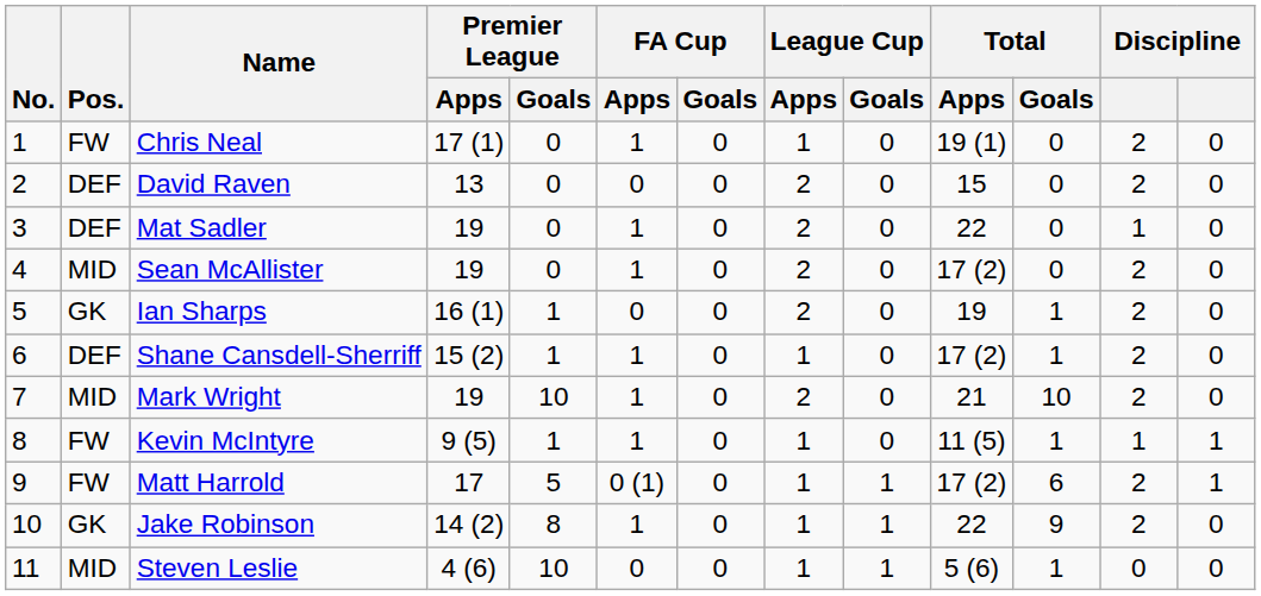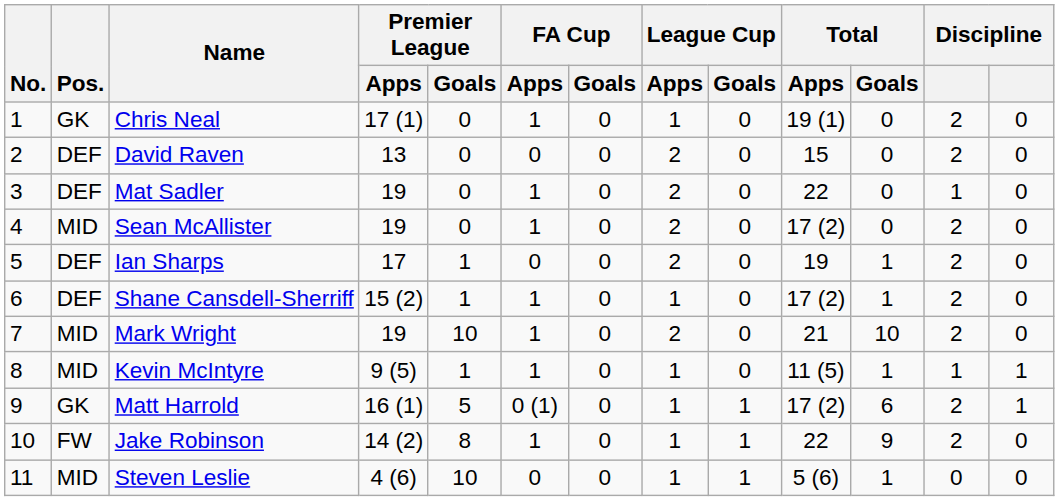Chris Neal | Pos.: FW -> GK
Ian Sharps | Pos.: GK -> DEF
Ian Sharps | Premier League / Apps: 16 (1) -> 17
Kevin McIntyre | Pos.: FW -> MID
Matt Harrold | Pos.: FW -> GK
Matt Harrold | Premier League / Apps: 17 -> 16 (1)
Jake Robinson | Pos.: GK -> FW
